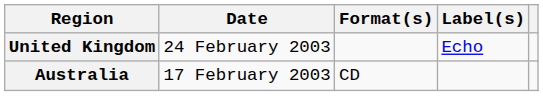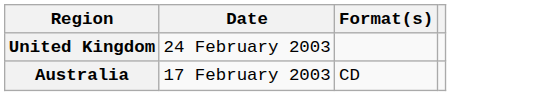- column: Label(s) | Echo
